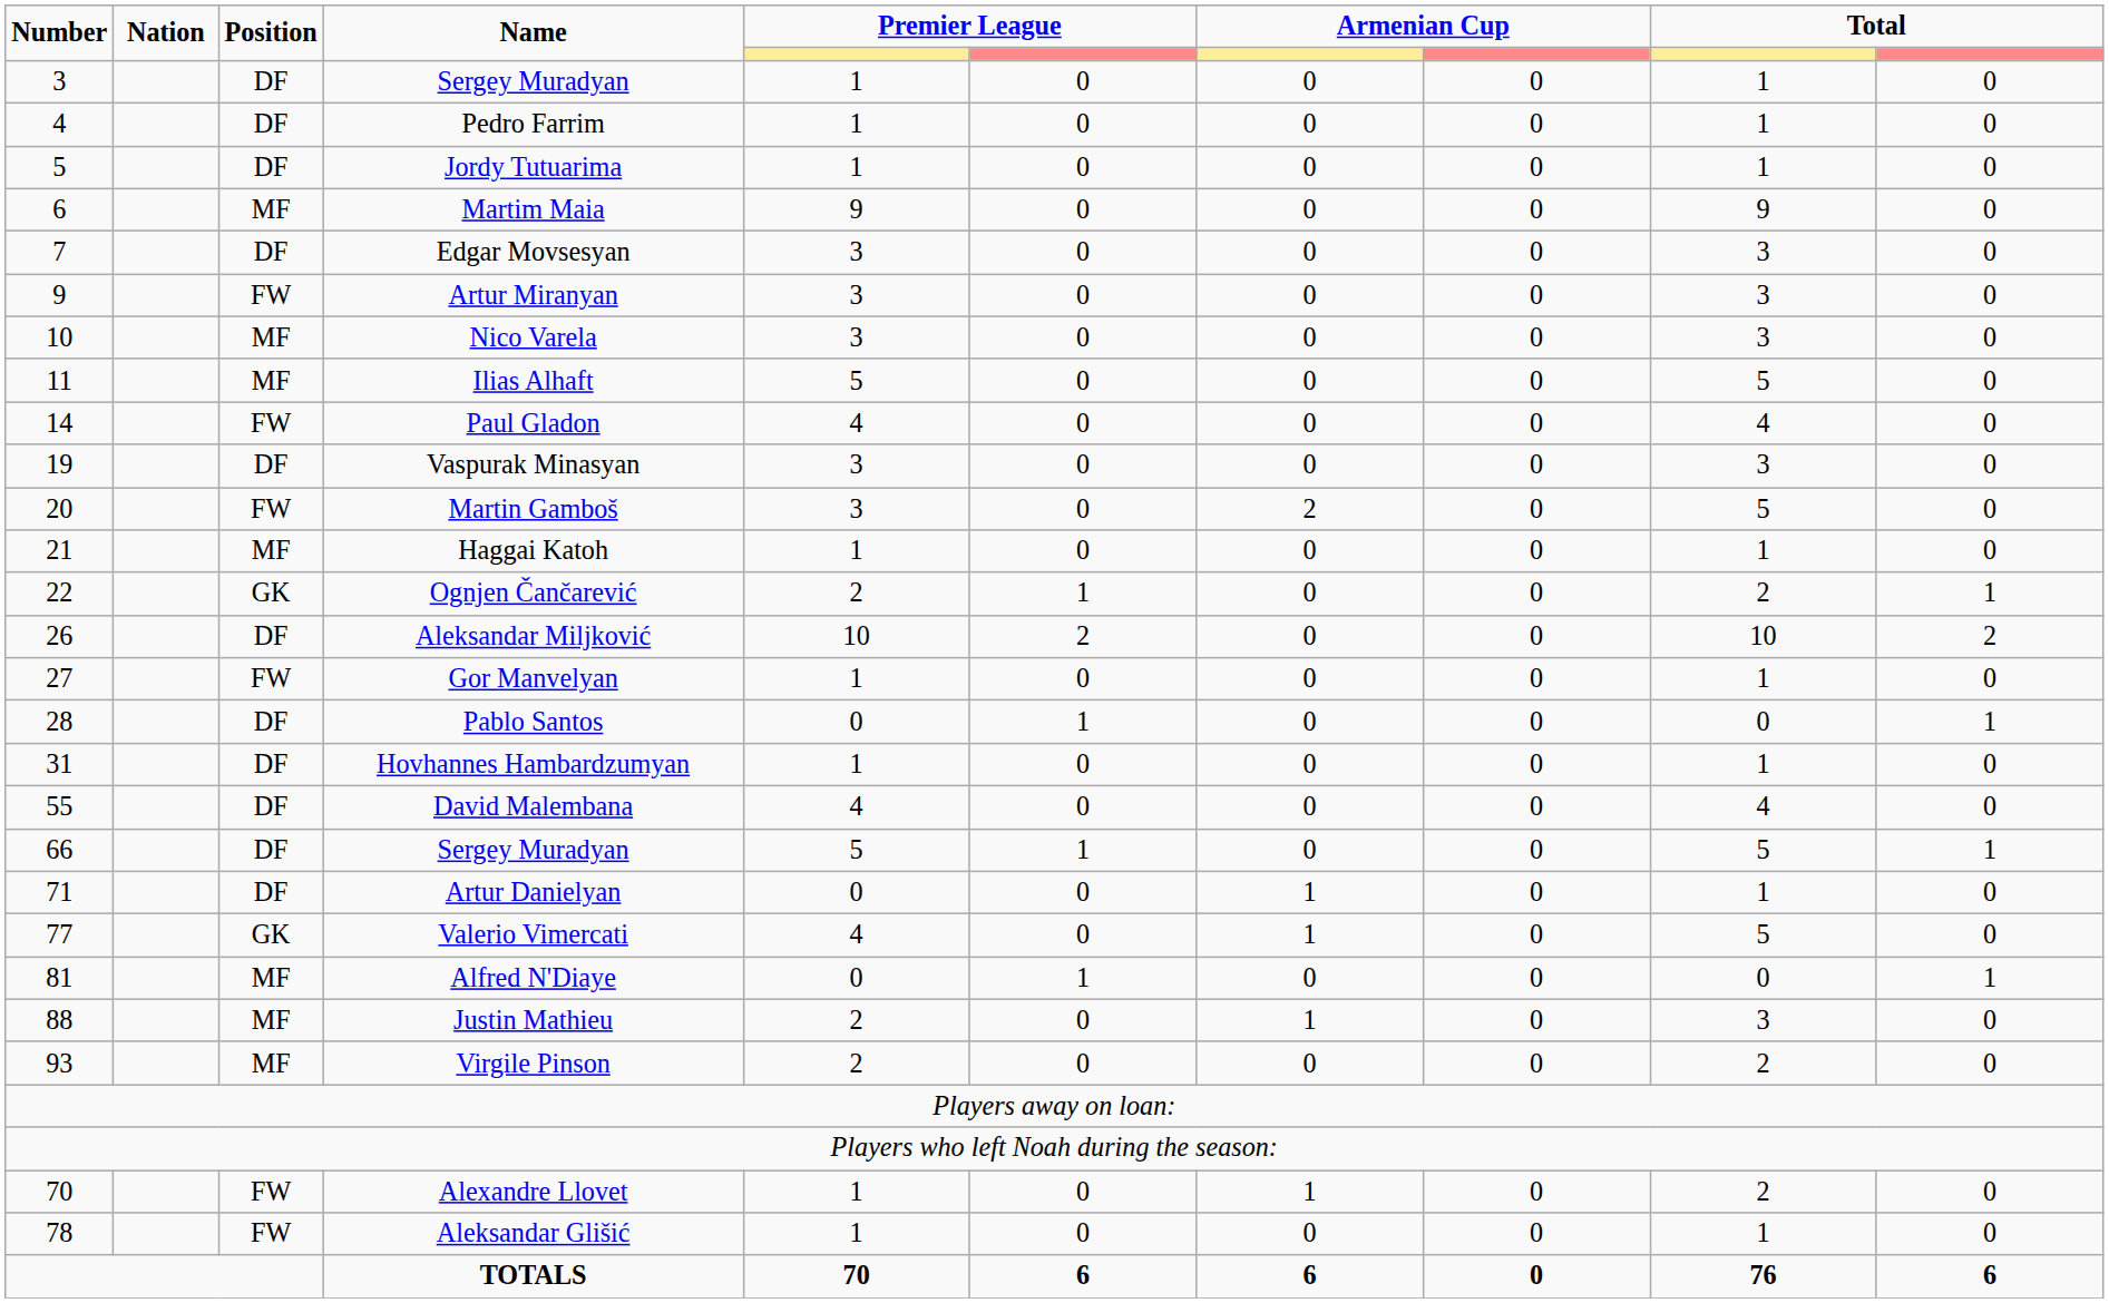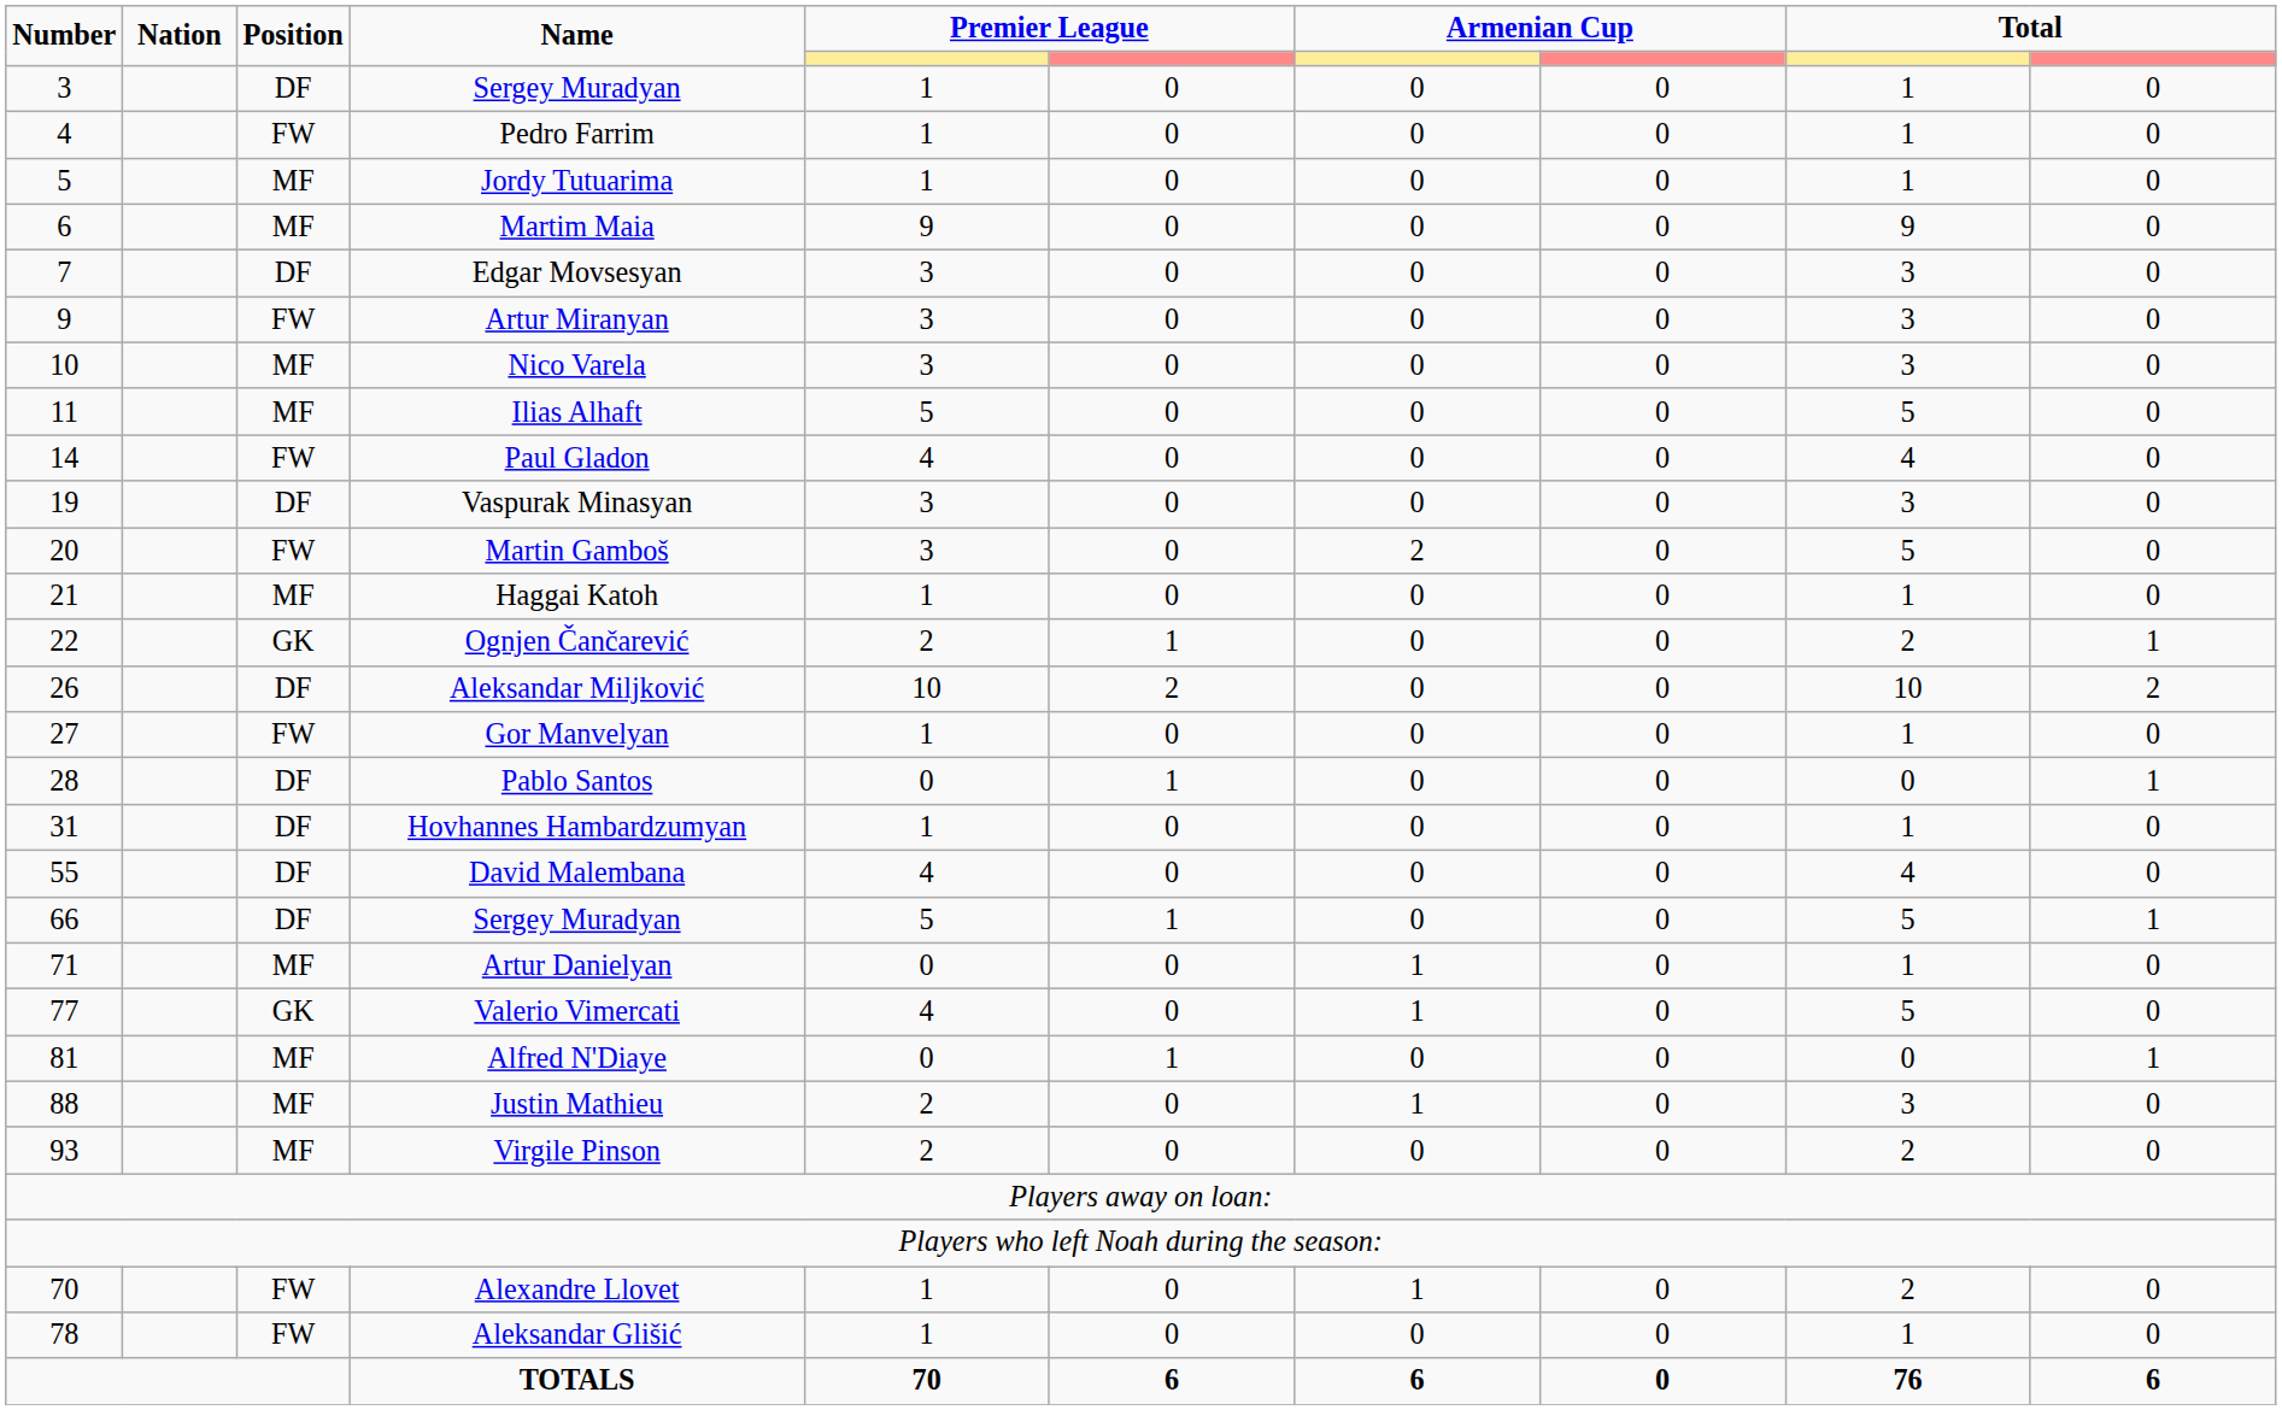Pedro Farrim | Position: DF -> FW
Jordy Tutuarima | Position: DF -> MF
Artur Danielyan | Position: DF -> MF
